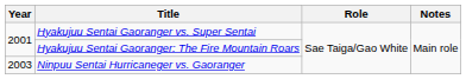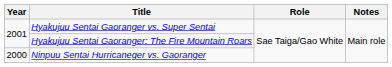Ninpuu Sentai Hurricaneger vs. Gaoranger | Year: 2003 -> 2000
